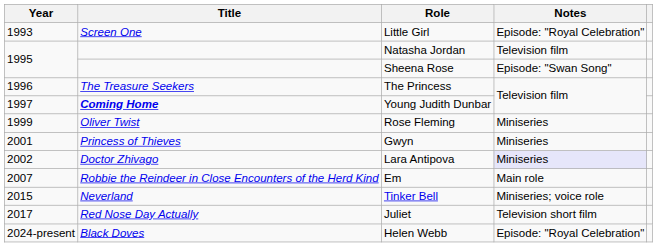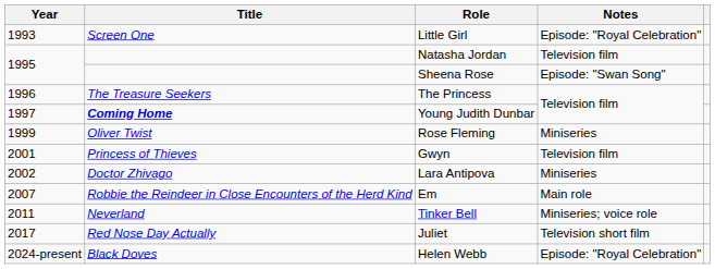Gwyn | Notes: Miniseries -> Television film
Lara Antipova | Notes: lavender background -> no background
Tinker Bell | Year: 2015 -> 2011
